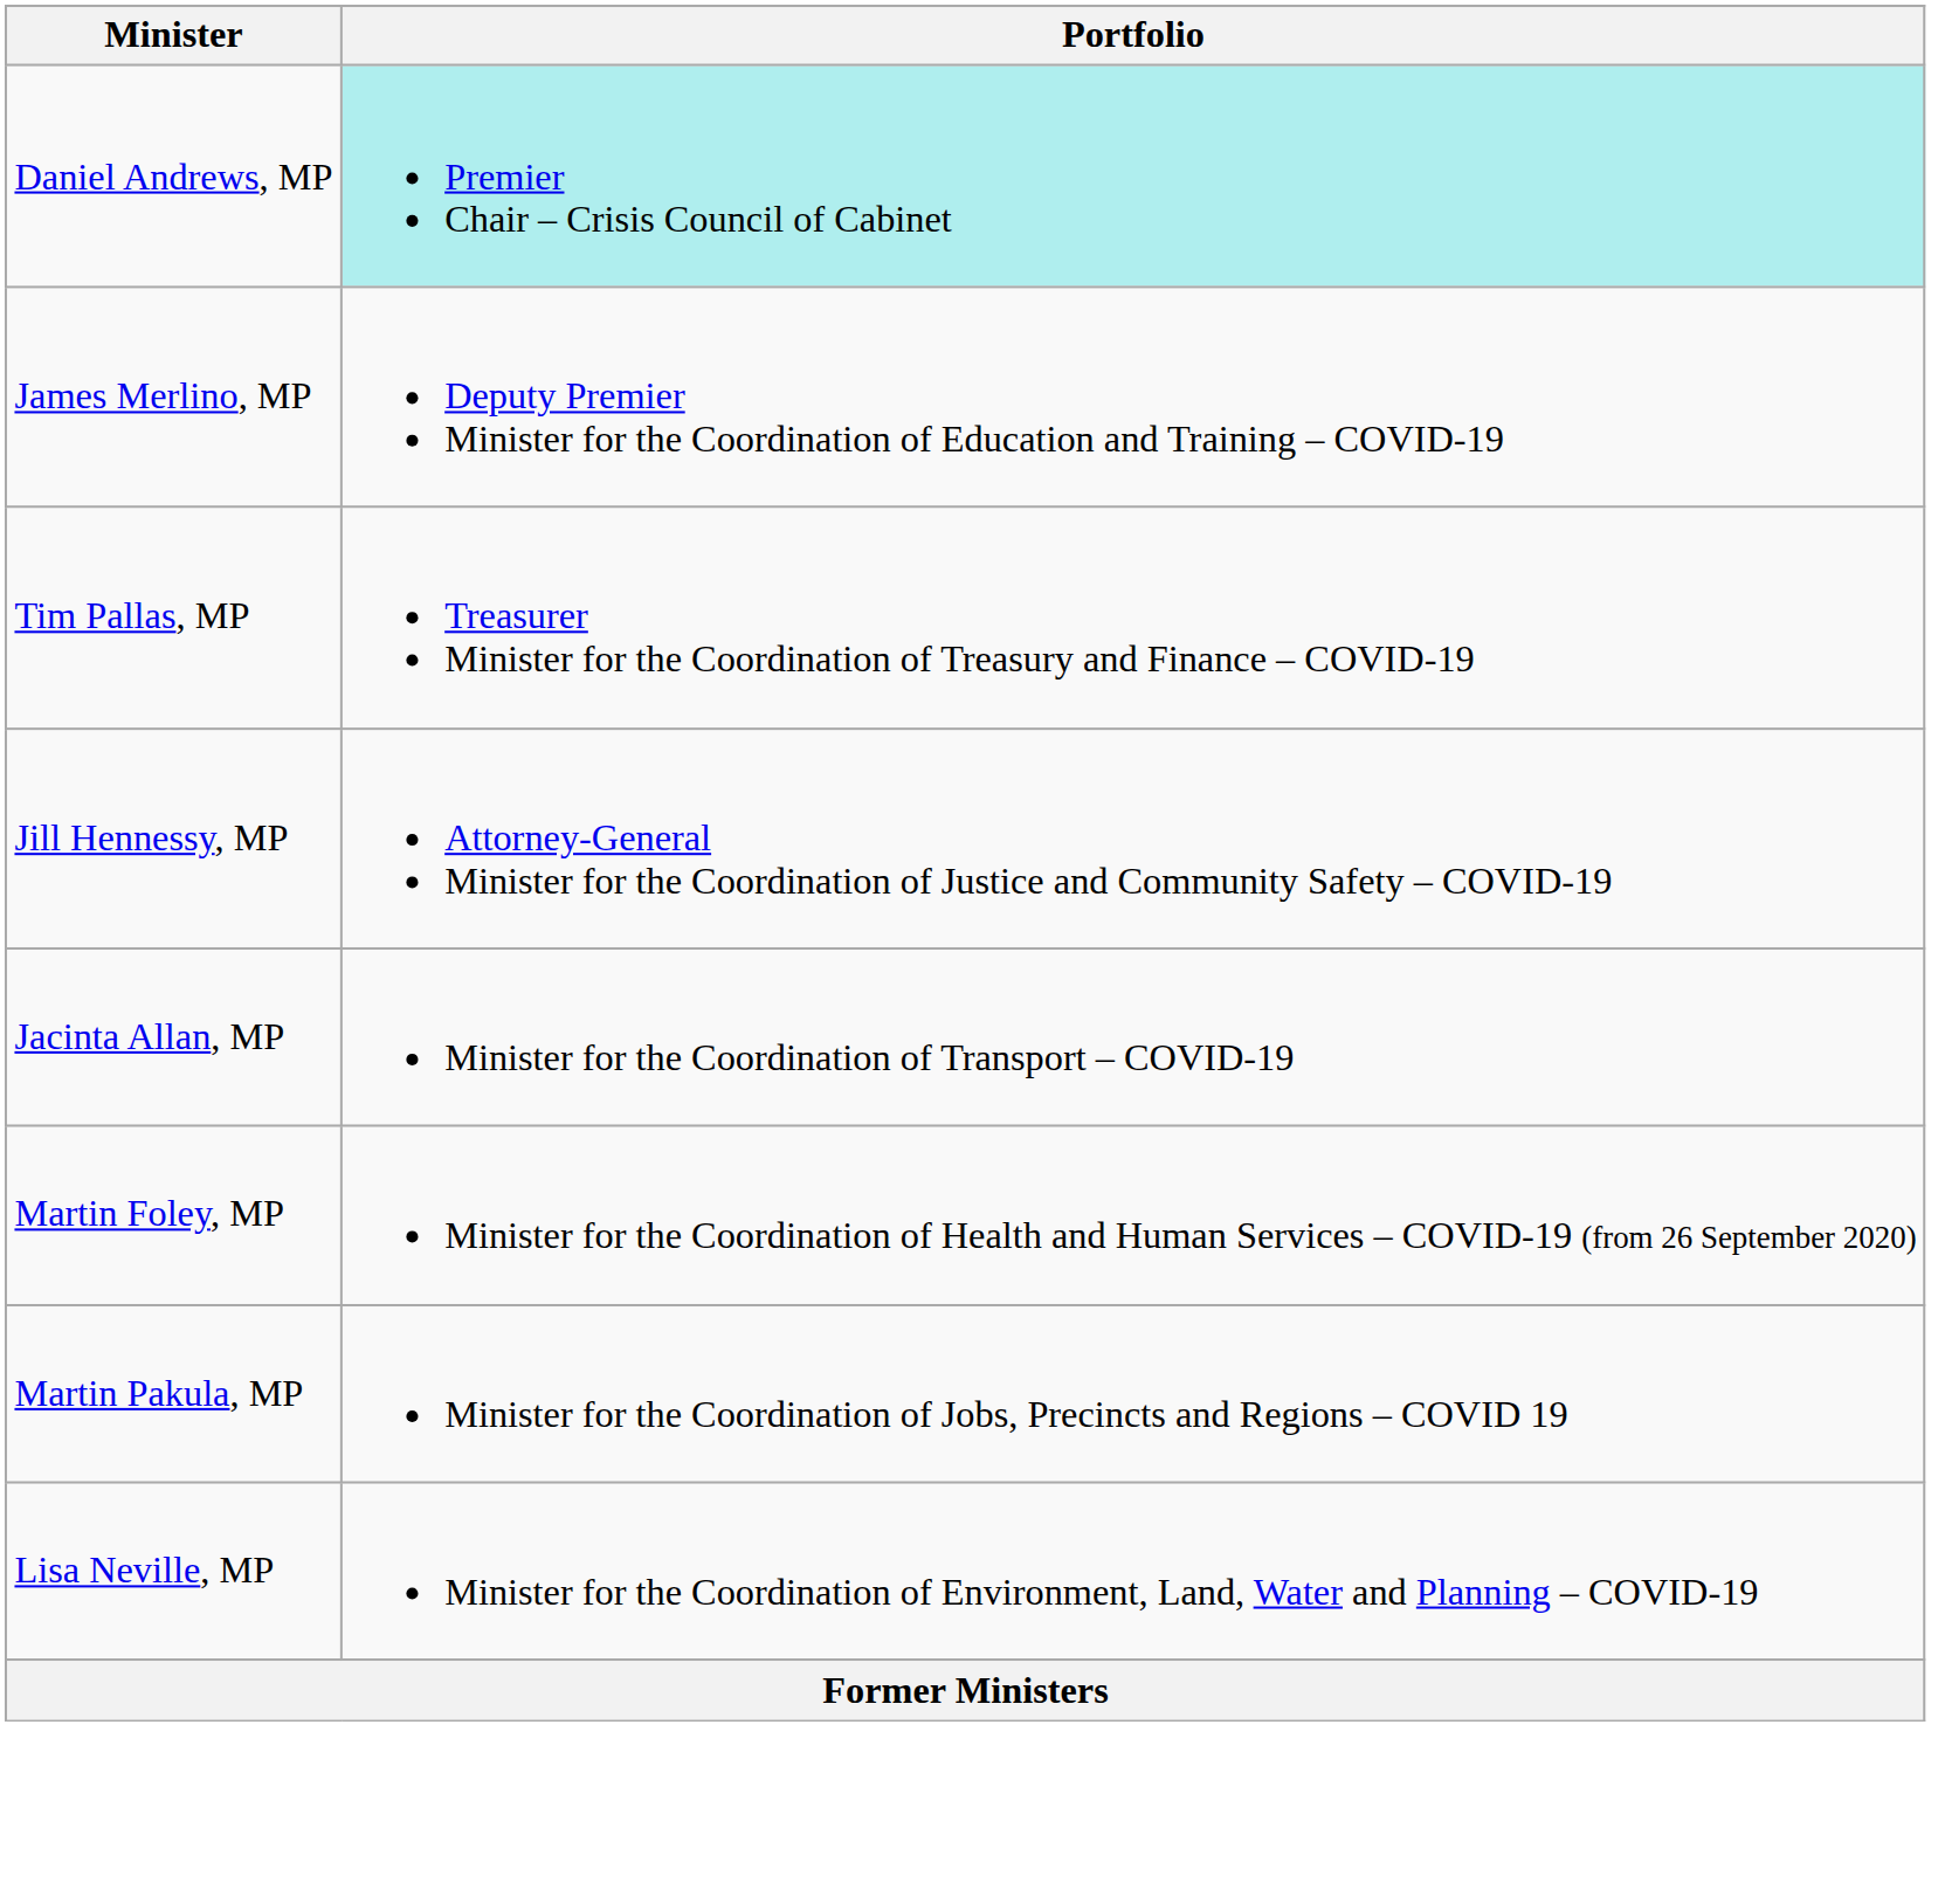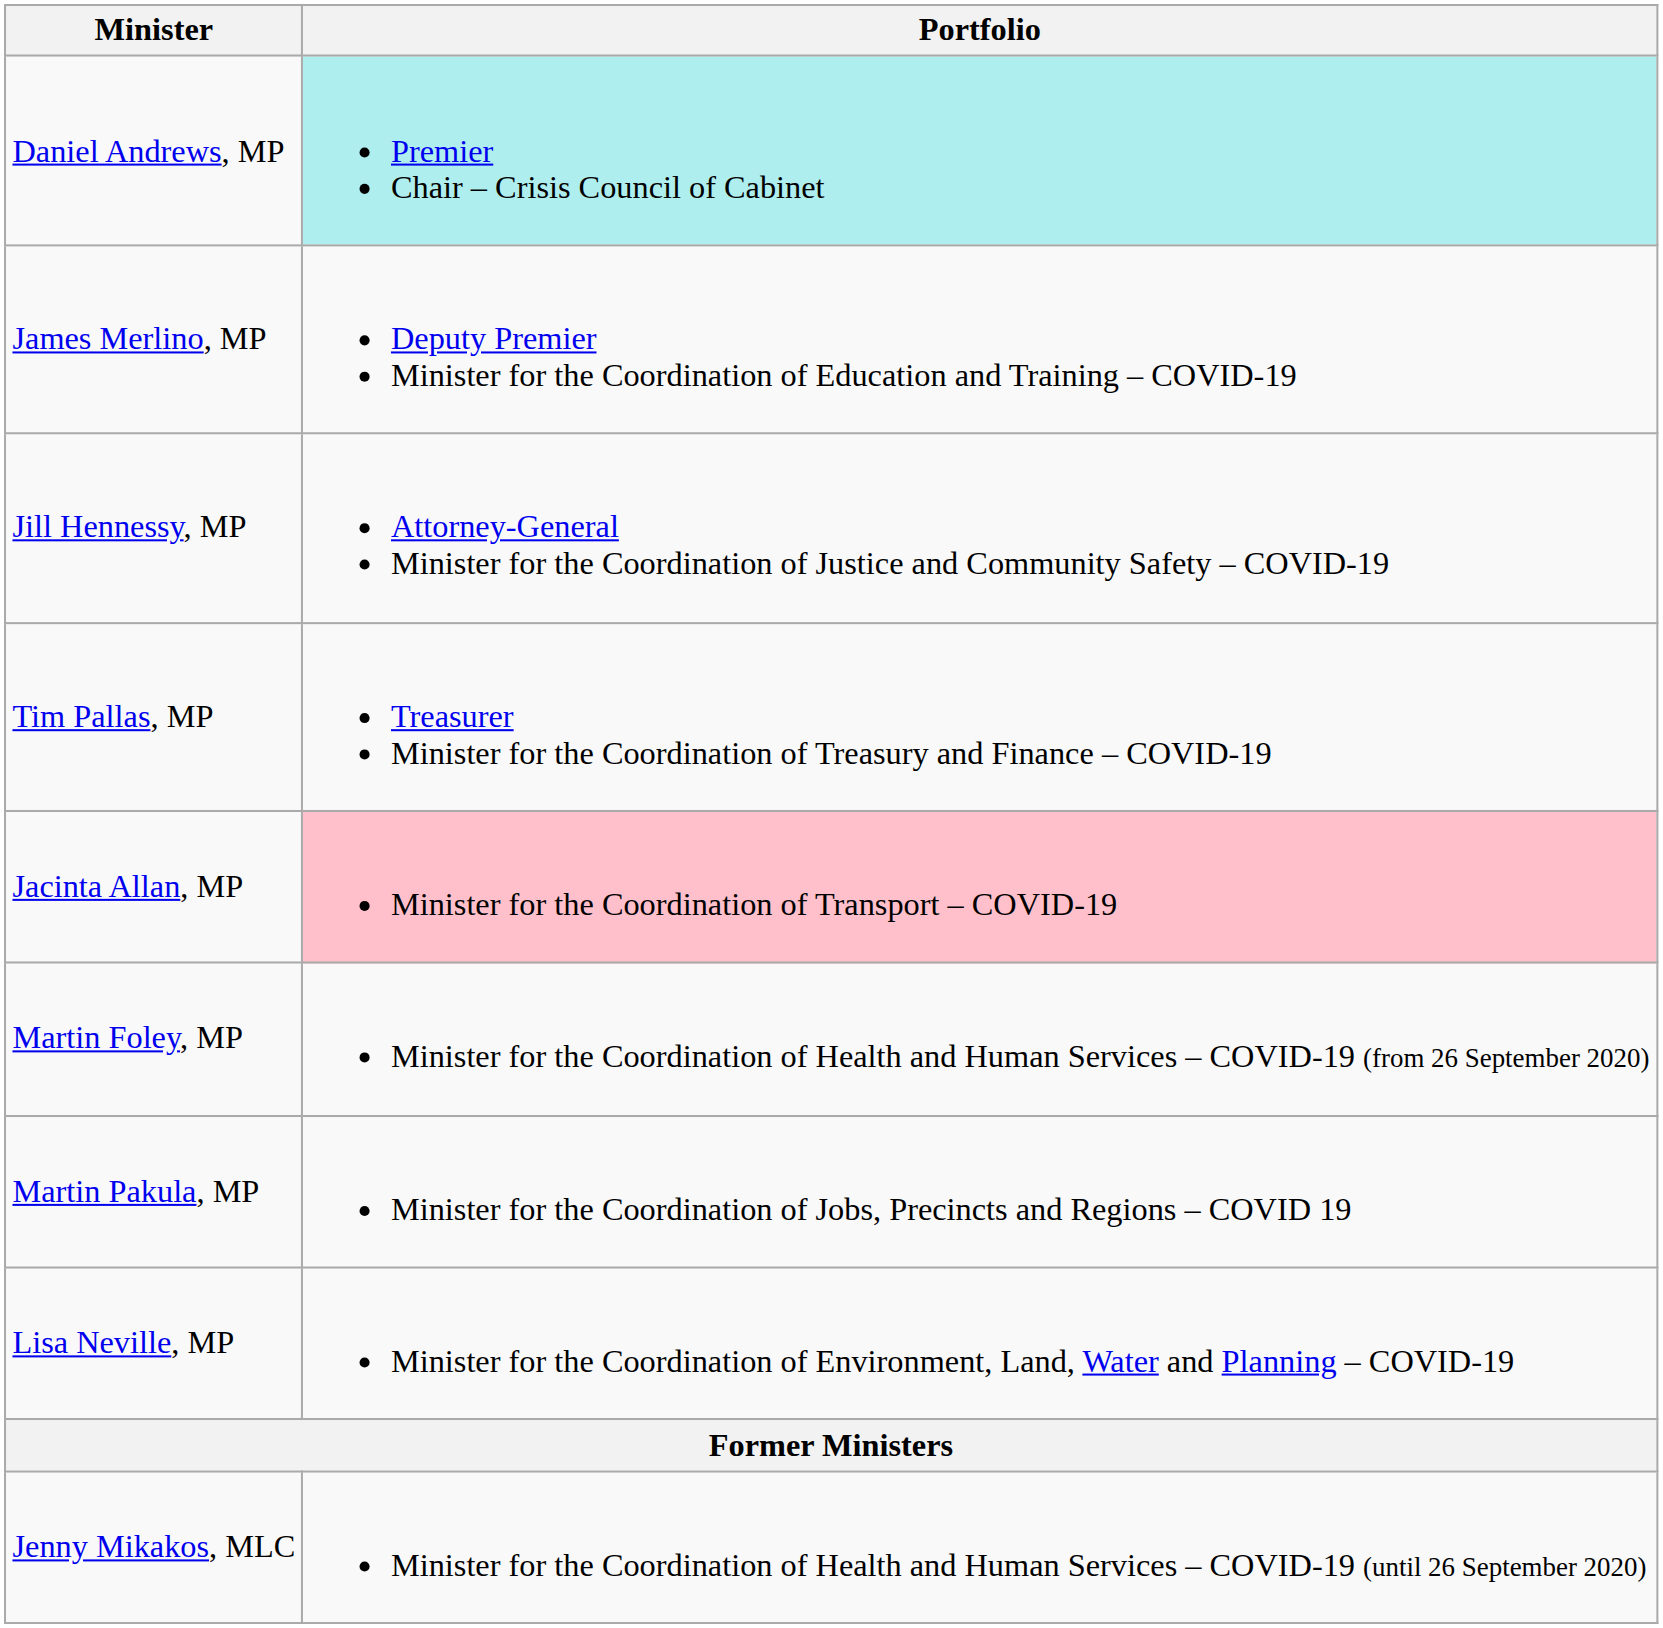rows swapped: Tim Pallas, MP <-> Jill Hennessy, MP
Jacinta Allan, MP | Portfolio: no background -> pink background
+ row: Jenny Mikakos, MLC | Minister for the Coordination of Health and Human Services – COVID-19 (until 26 September 2020)
